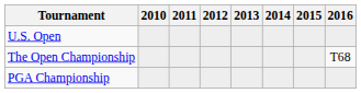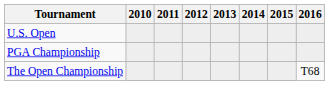rows swapped: The Open Championship <-> PGA Championship
